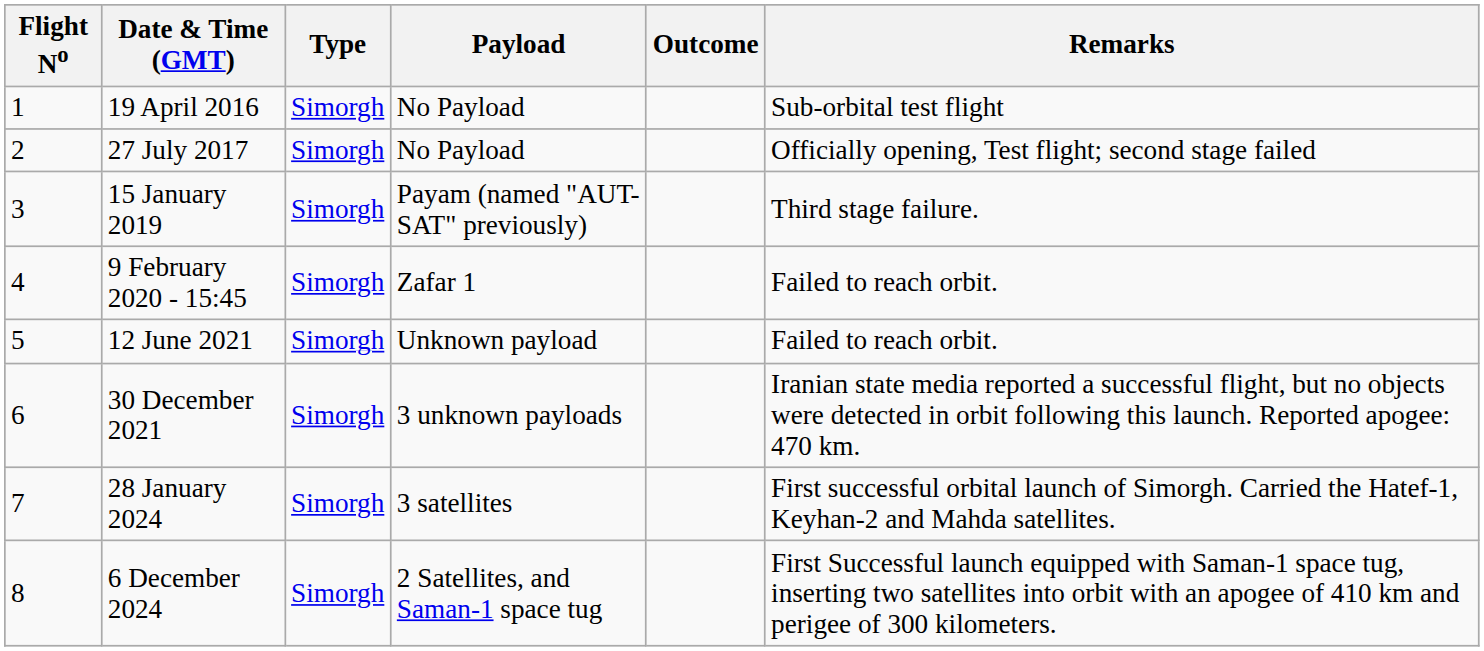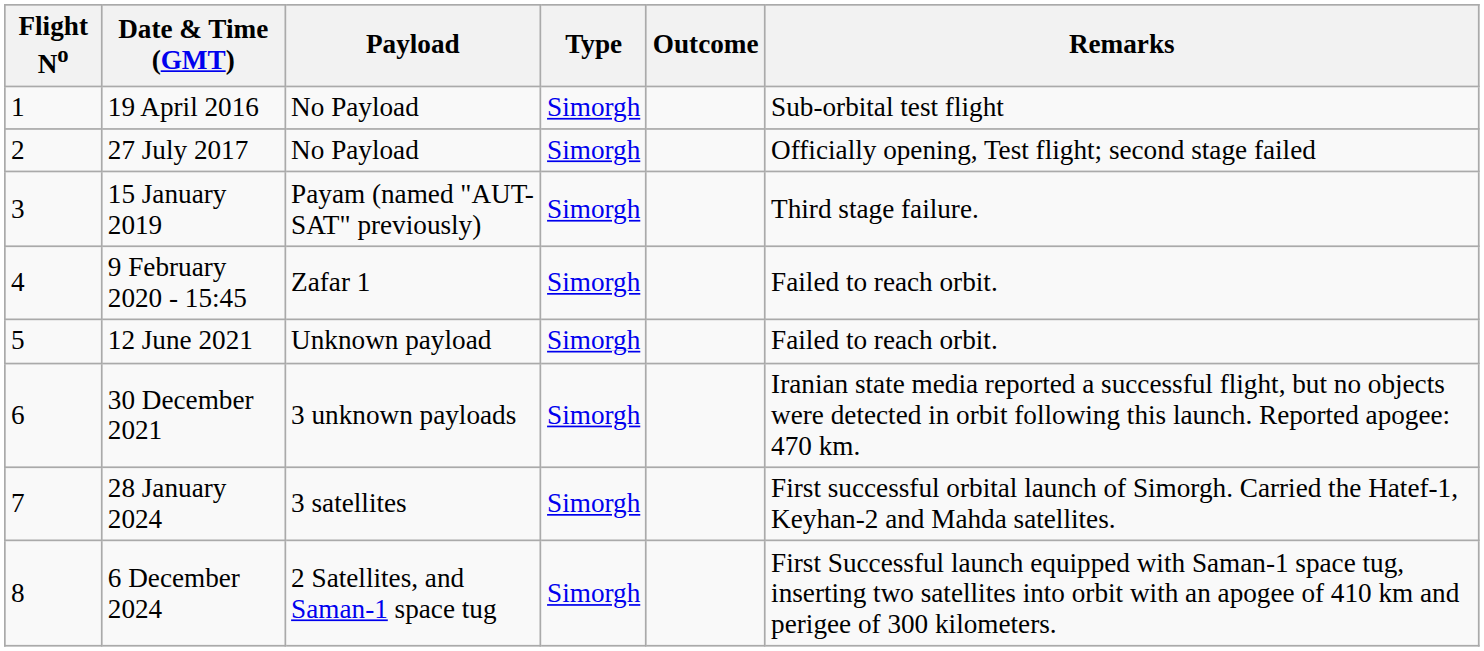columns swapped: Payload <-> Type
